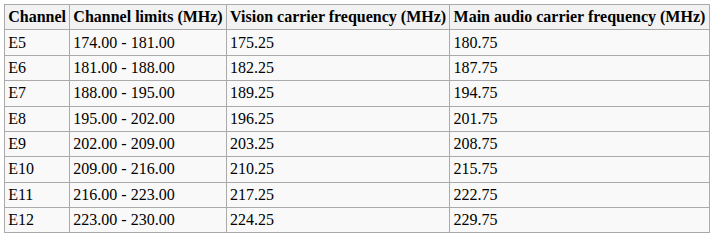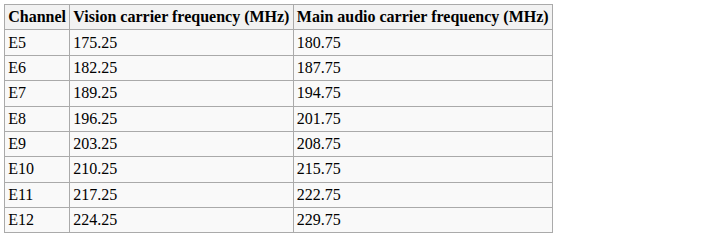- column: Channel limits (MHz) | 174.00 - 181.00 | 181.00 - 188.00 | 188.00 - 195.00 | 195.00 - 202.00 | 202.00 - 209.00 | 209.00 - 216.00 | 216.00 - 223.00 | 223.00 - 230.00
